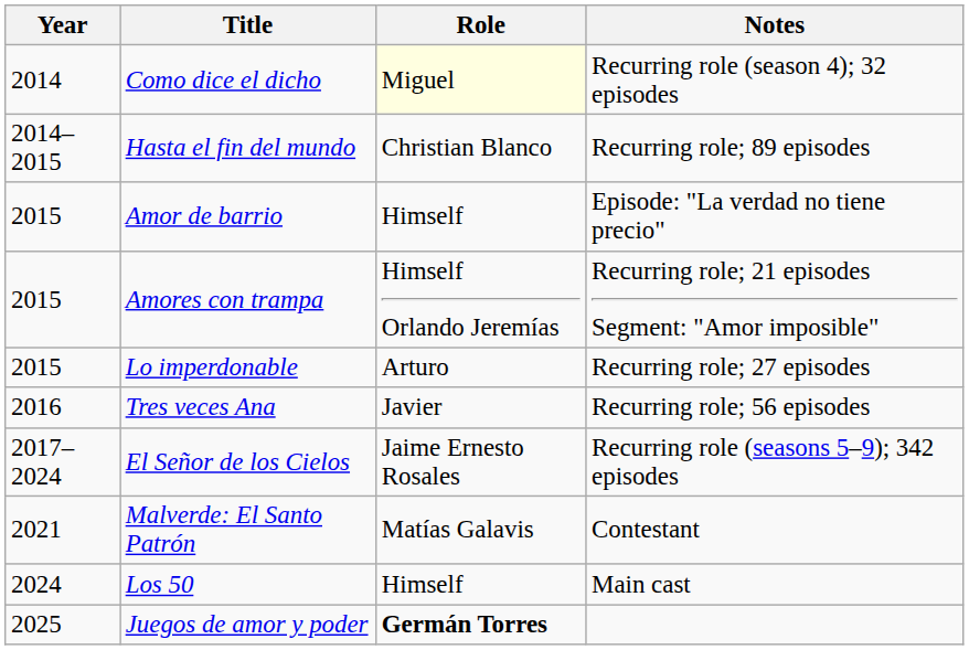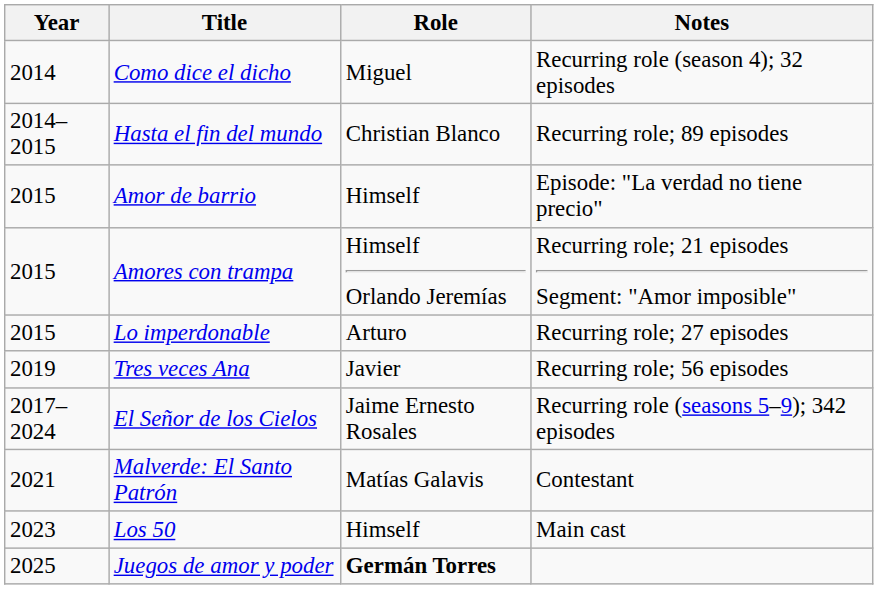Como dice el dicho | Role: lightyellow background -> no background
Tres veces Ana | Year: 2016 -> 2019
Los 50 | Year: 2024 -> 2023
